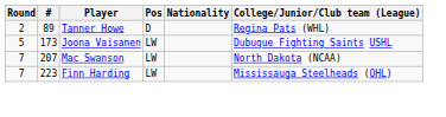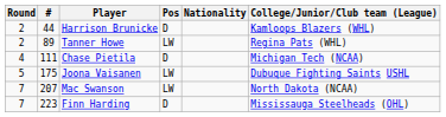+ row: 2 | 44 | Harrison Brunicke | D | Kamloops Blazers (WHL)
Tanner Howe | Pos: D -> LW
+ row: 4 | 111 | Chase Pietila | D | Michigan Tech (NCAA)
Joona Vaisanen | #: 173 -> 175
Finn Harding | Pos: LW -> D
